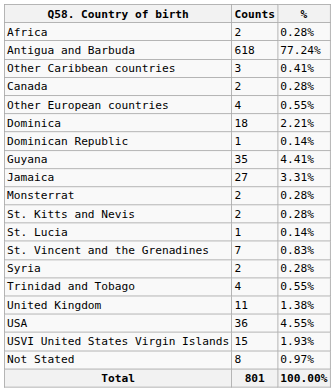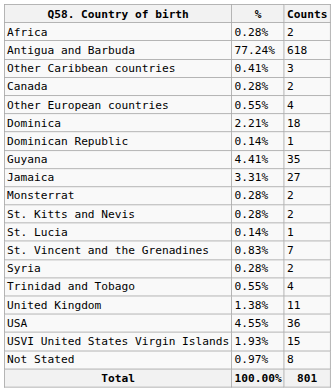columns swapped: Counts <-> %
